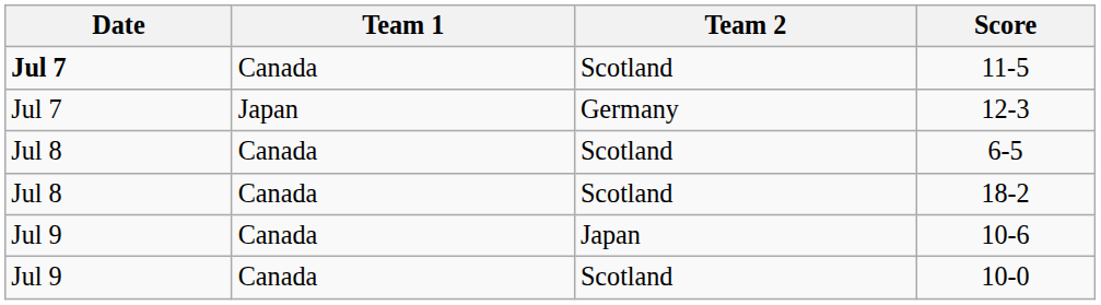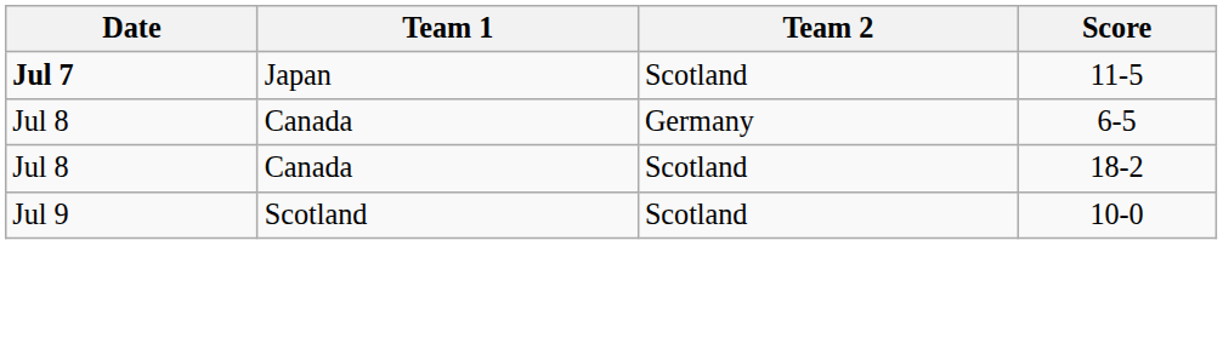11-5 | Team 1: Canada -> Japan
- row: Jul 7 | Japan | Germany | 12-3
6-5 | Team 2: Scotland -> Germany
- row: Jul 9 | Canada | Japan | 10-6
10-0 | Team 1: Canada -> Scotland
